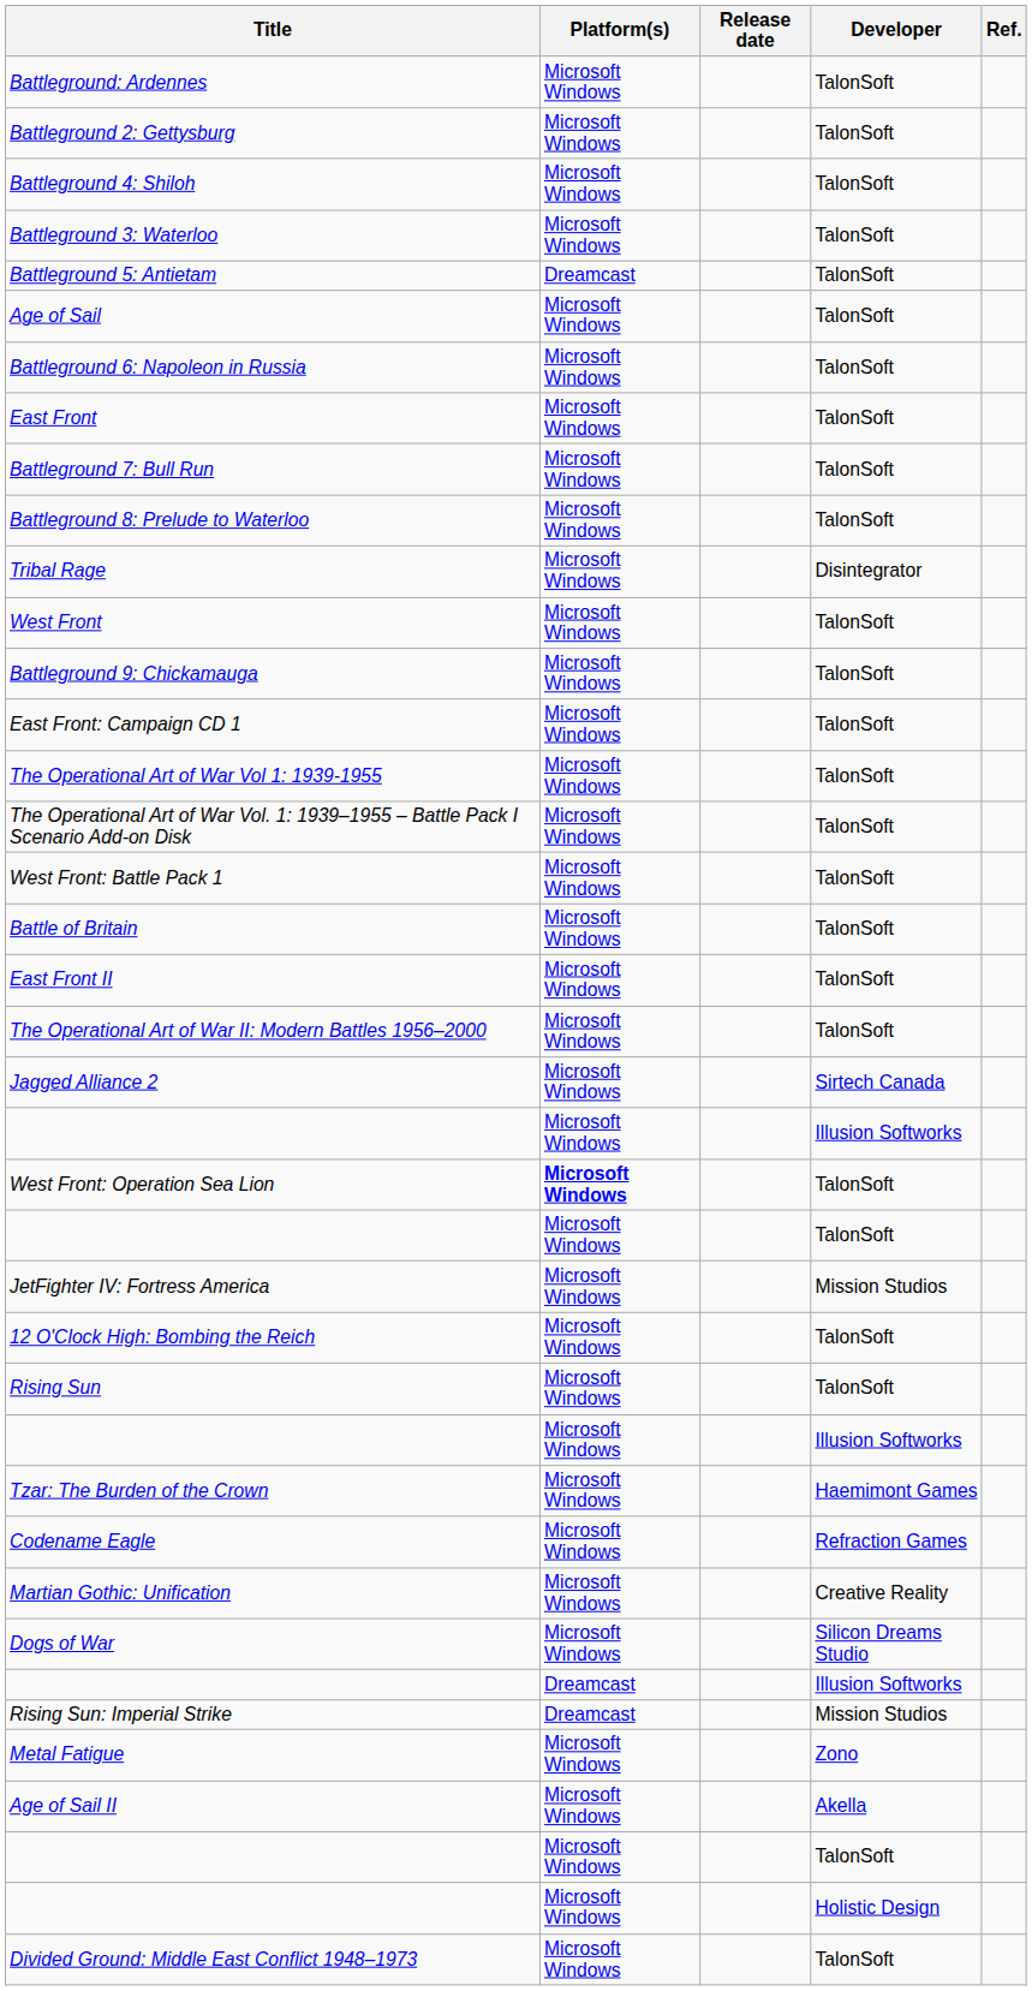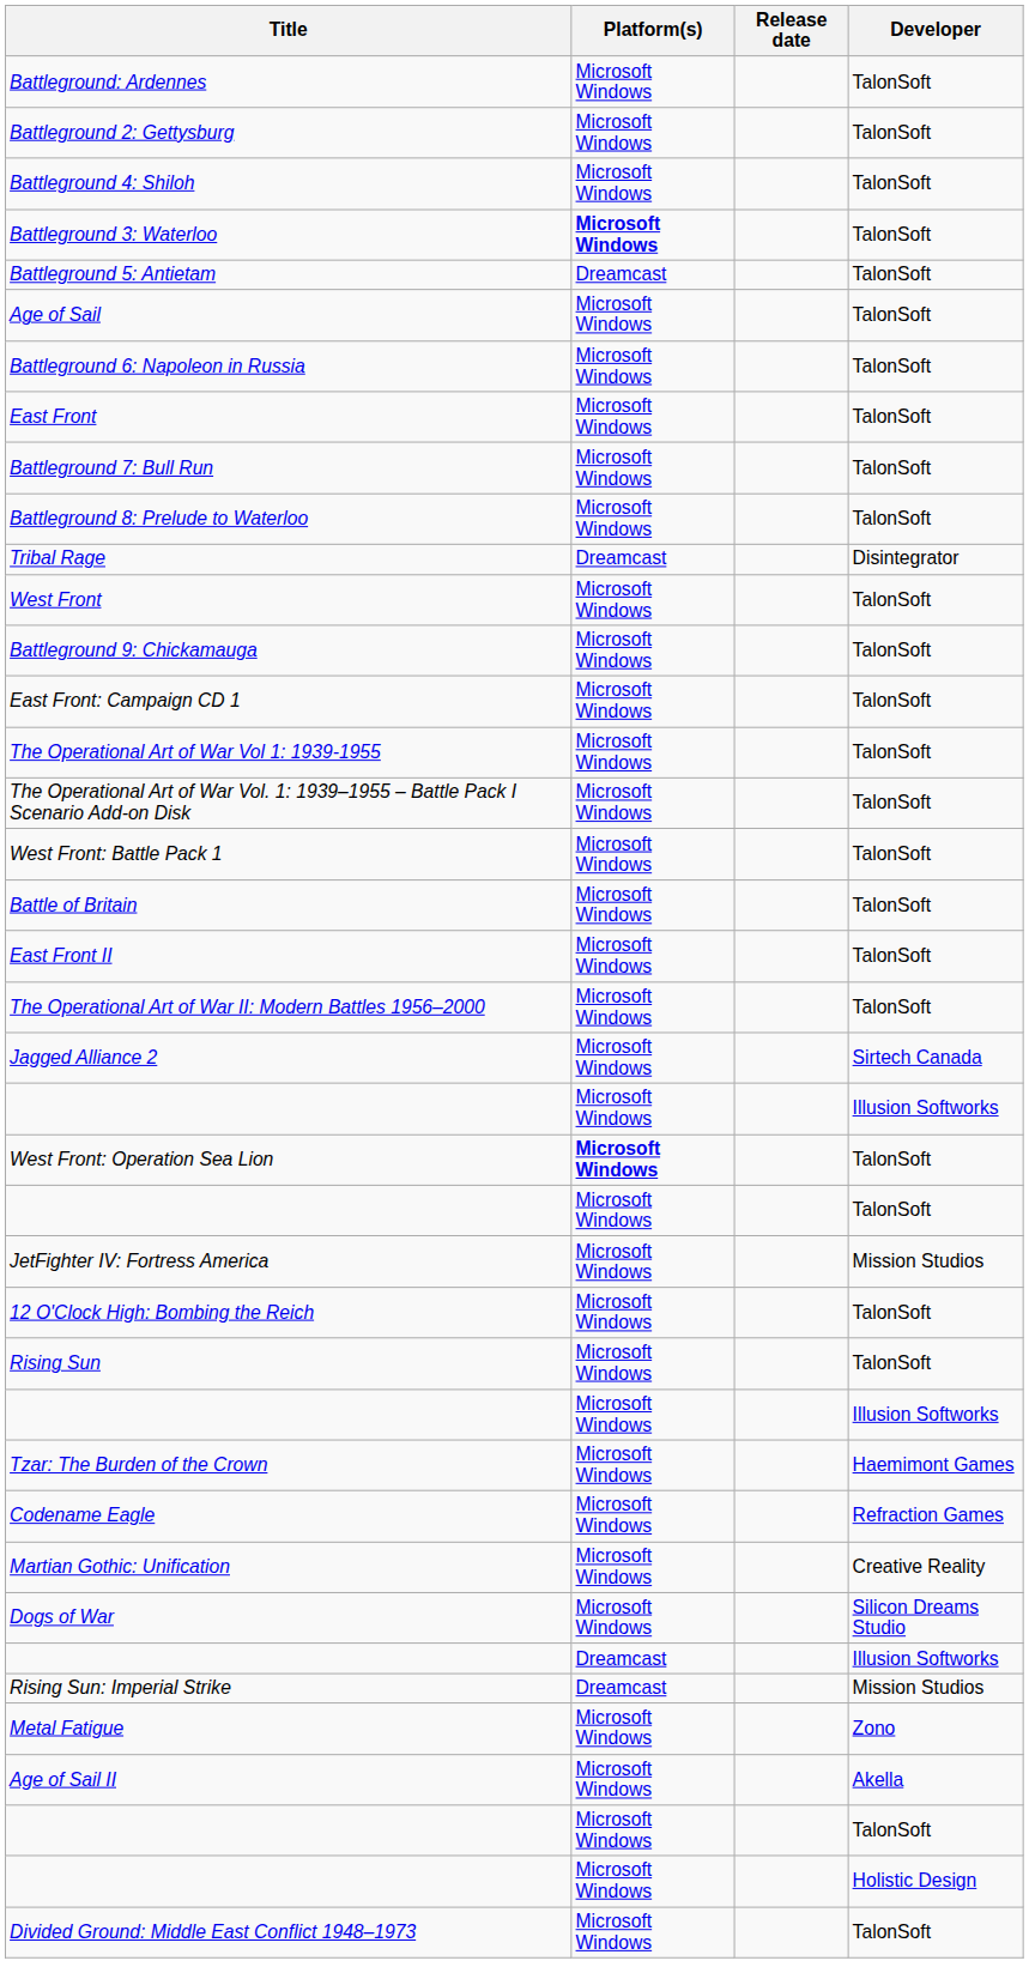- column: Ref.
Battleground 3: Waterloo | Platform(s): normal -> bold
Tribal Rage | Platform(s): Microsoft Windows -> Dreamcast
